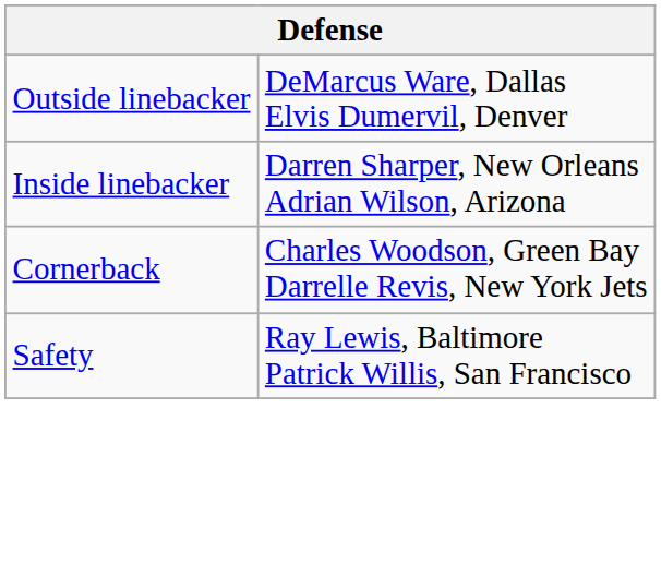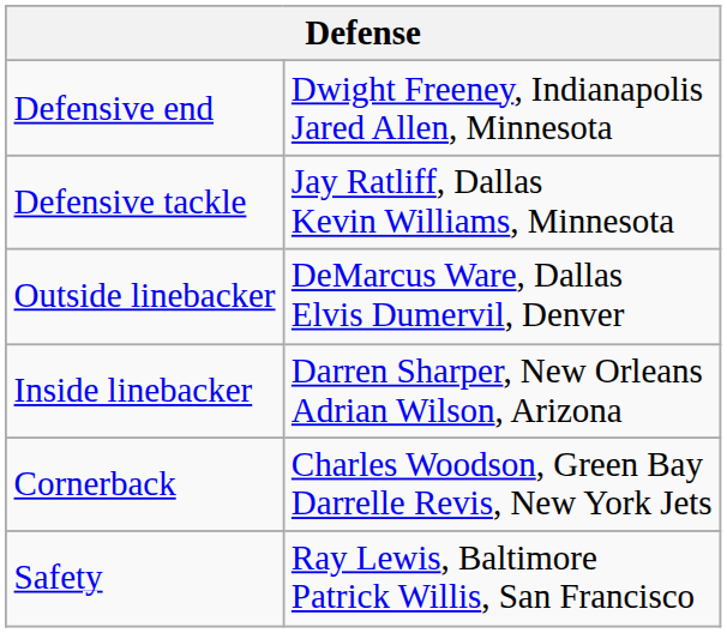+ row: Defensive end | Dwight Freeney, Indianapolis Jared Allen, Minnesota
+ row: Defensive tackle | Jay Ratliff, Dallas Kevin Williams, Minnesota
